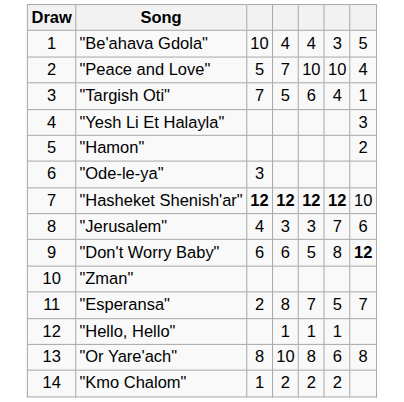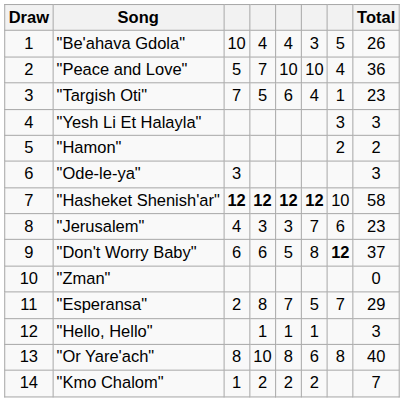+ column: Total | 26 | 36 | 23 | 3 | 2 | 3 | 58 | 23 | 37 | 0 | 29 | 3 | 40 | 7
